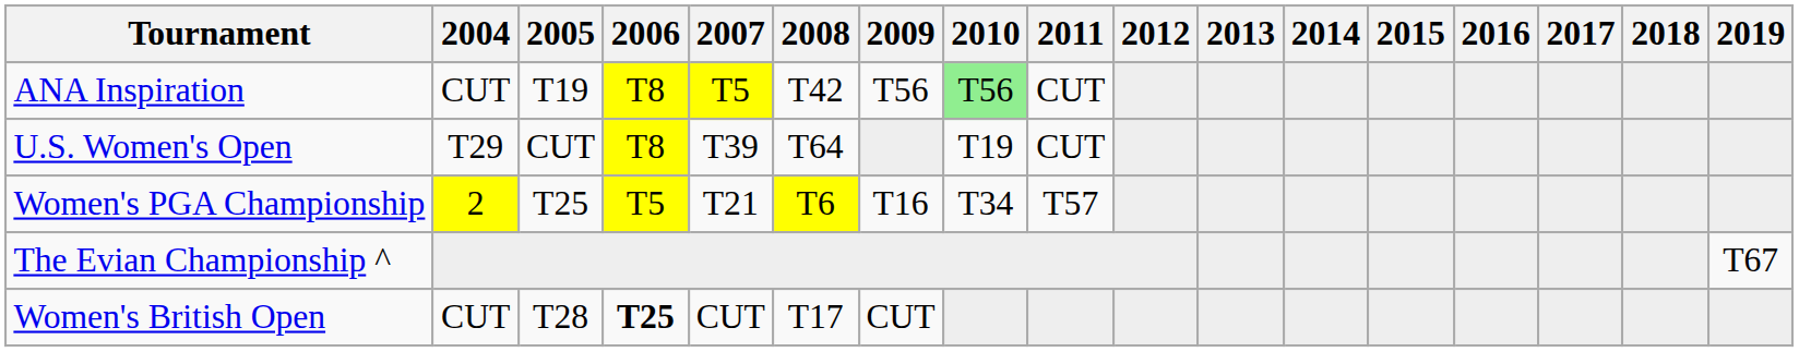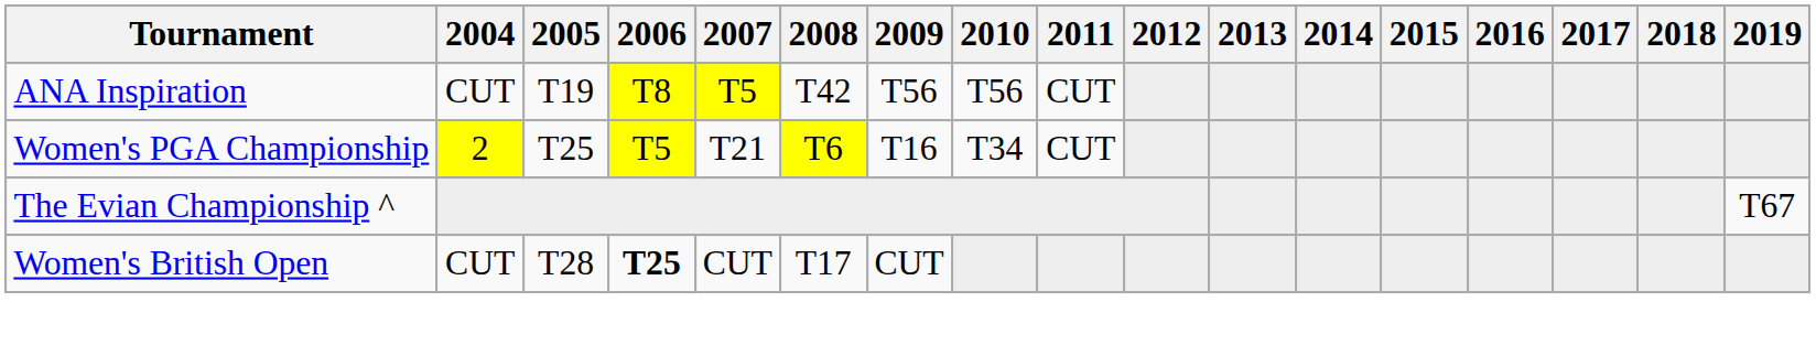ANA Inspiration | 2010: lightgreen background -> no background
- row: U.S. Women's Open | T29 | CUT | T8 | T39 | T64 | T19 | CUT
Women's PGA Championship | 2011: T57 -> CUT
